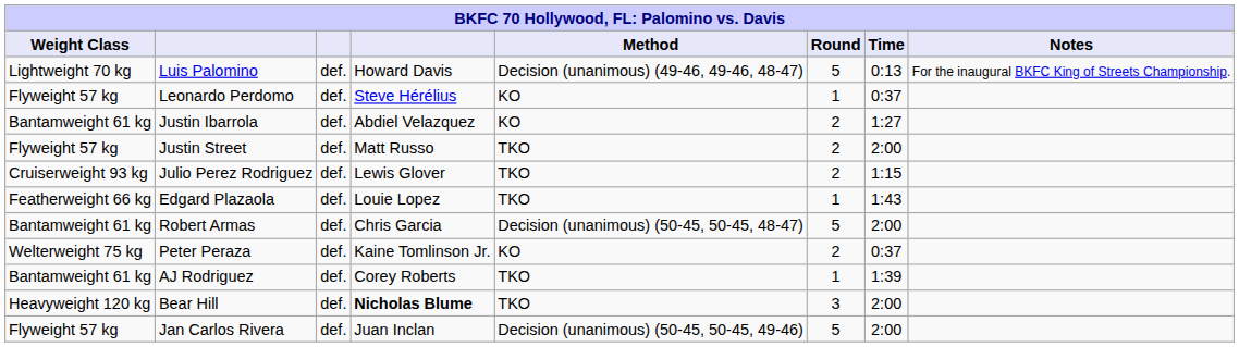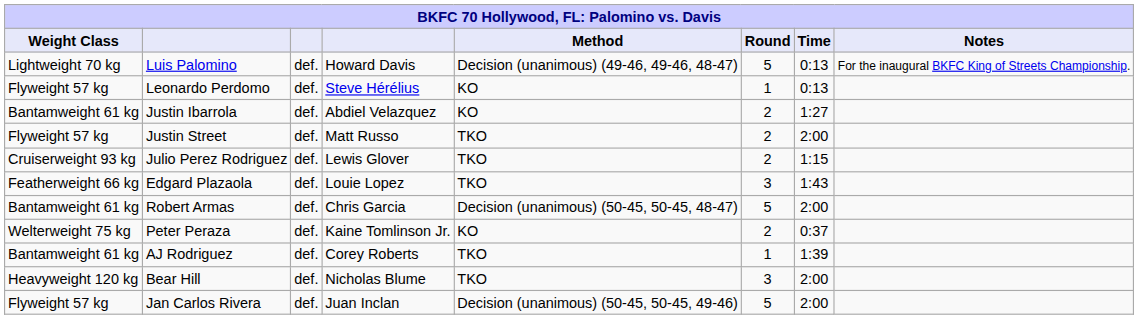Leonardo Perdomo | Time: 0:37 -> 0:13
Edgard Plazaola | Round: 1 -> 3
Bear Hill | column 4: bold -> normal
